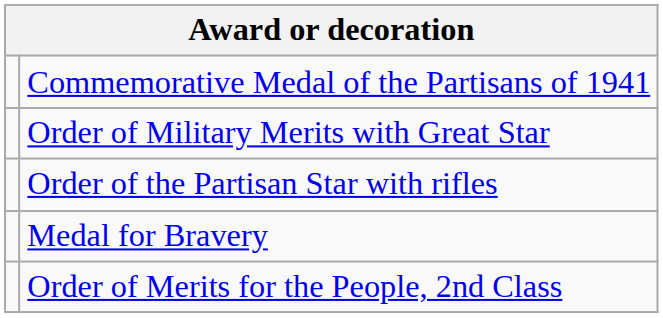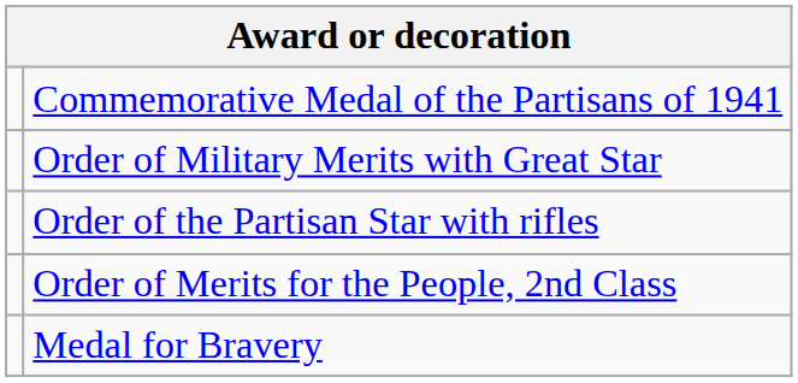rows swapped: Order of Merits for the People, 2nd Class <-> Medal for Bravery
